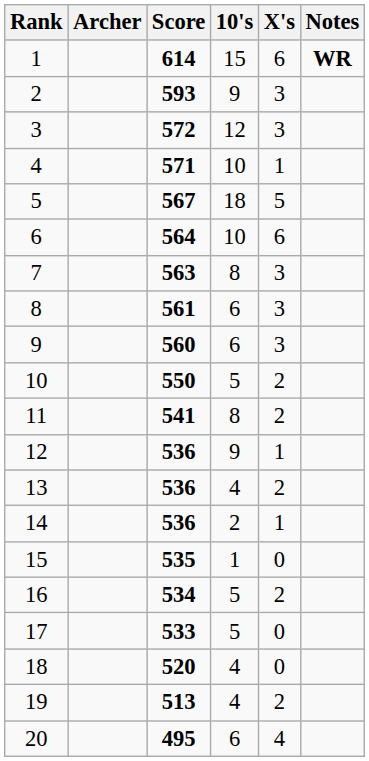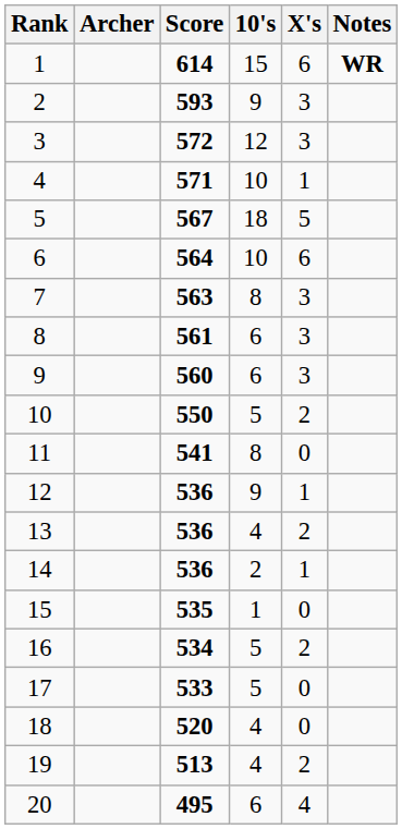11 | X's: 2 -> 0
